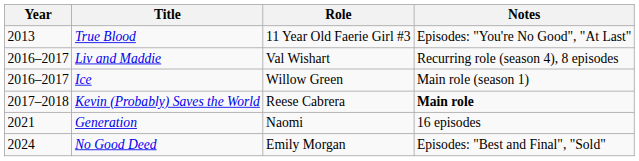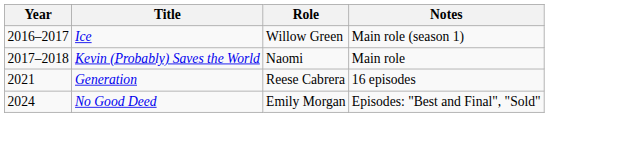- row: 2013 | True Blood | 11 Year Old Faerie Girl #3 | Episodes: "You're No Good", "At Last"
- row: 2016–2017 | Liv and Maddie | Val Wishart | Recurring role (season 4), 8 episodes
Kevin (Probably) Saves the World | Role: Reese Cabrera -> Naomi
Kevin (Probably) Saves the World | Notes: bold -> normal
Generation | Role: Naomi -> Reese Cabrera
